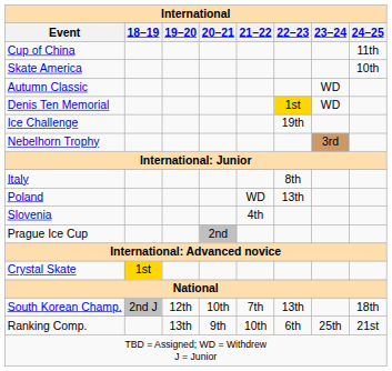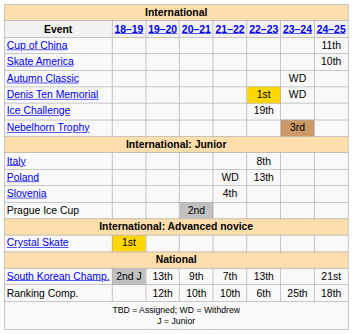South Korean Champ. | 19–20: 12th -> 13th
South Korean Champ. | 20–21: 10th -> 9th
South Korean Champ. | 24–25: 18th -> 21st
Ranking Comp. | 19–20: 13th -> 12th
Ranking Comp. | 20–21: 9th -> 10th
Ranking Comp. | 24–25: 21st -> 18th
